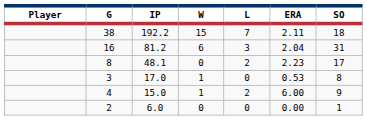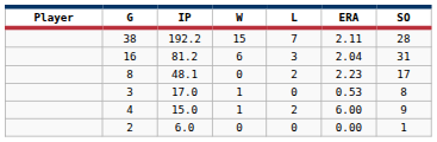38 | SO: 18 -> 28
